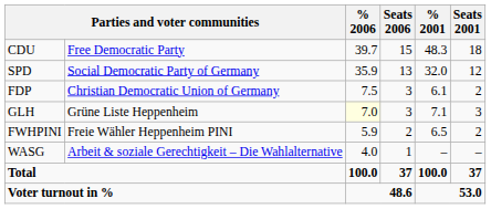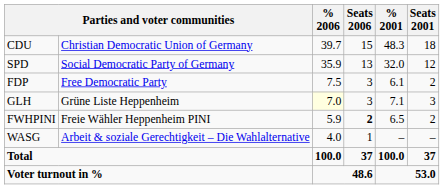CDU | column 2: Free Democratic Party -> Christian Democratic Union of Germany
FDP | column 2: Christian Democratic Union of Germany -> Free Democratic Party
FWHPINI | Seats 2006: normal -> bold
